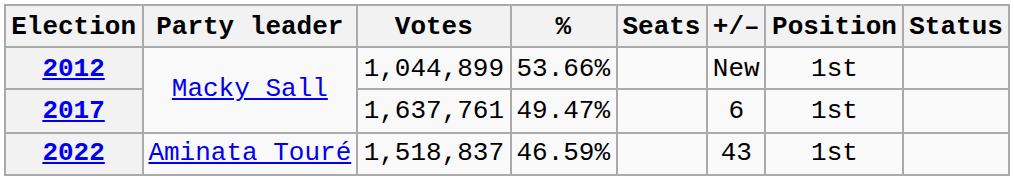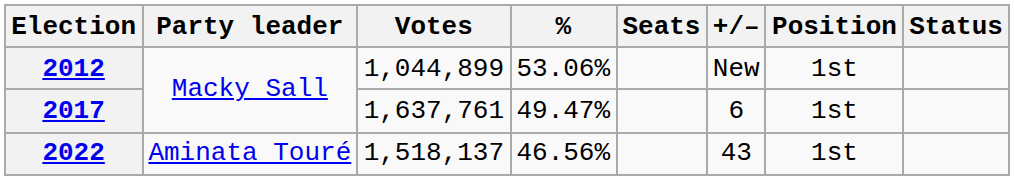2012 | %: 53.66% -> 53.06%
2022 | Votes: 1,518,837 -> 1,518,137
2022 | %: 46.59% -> 46.56%
